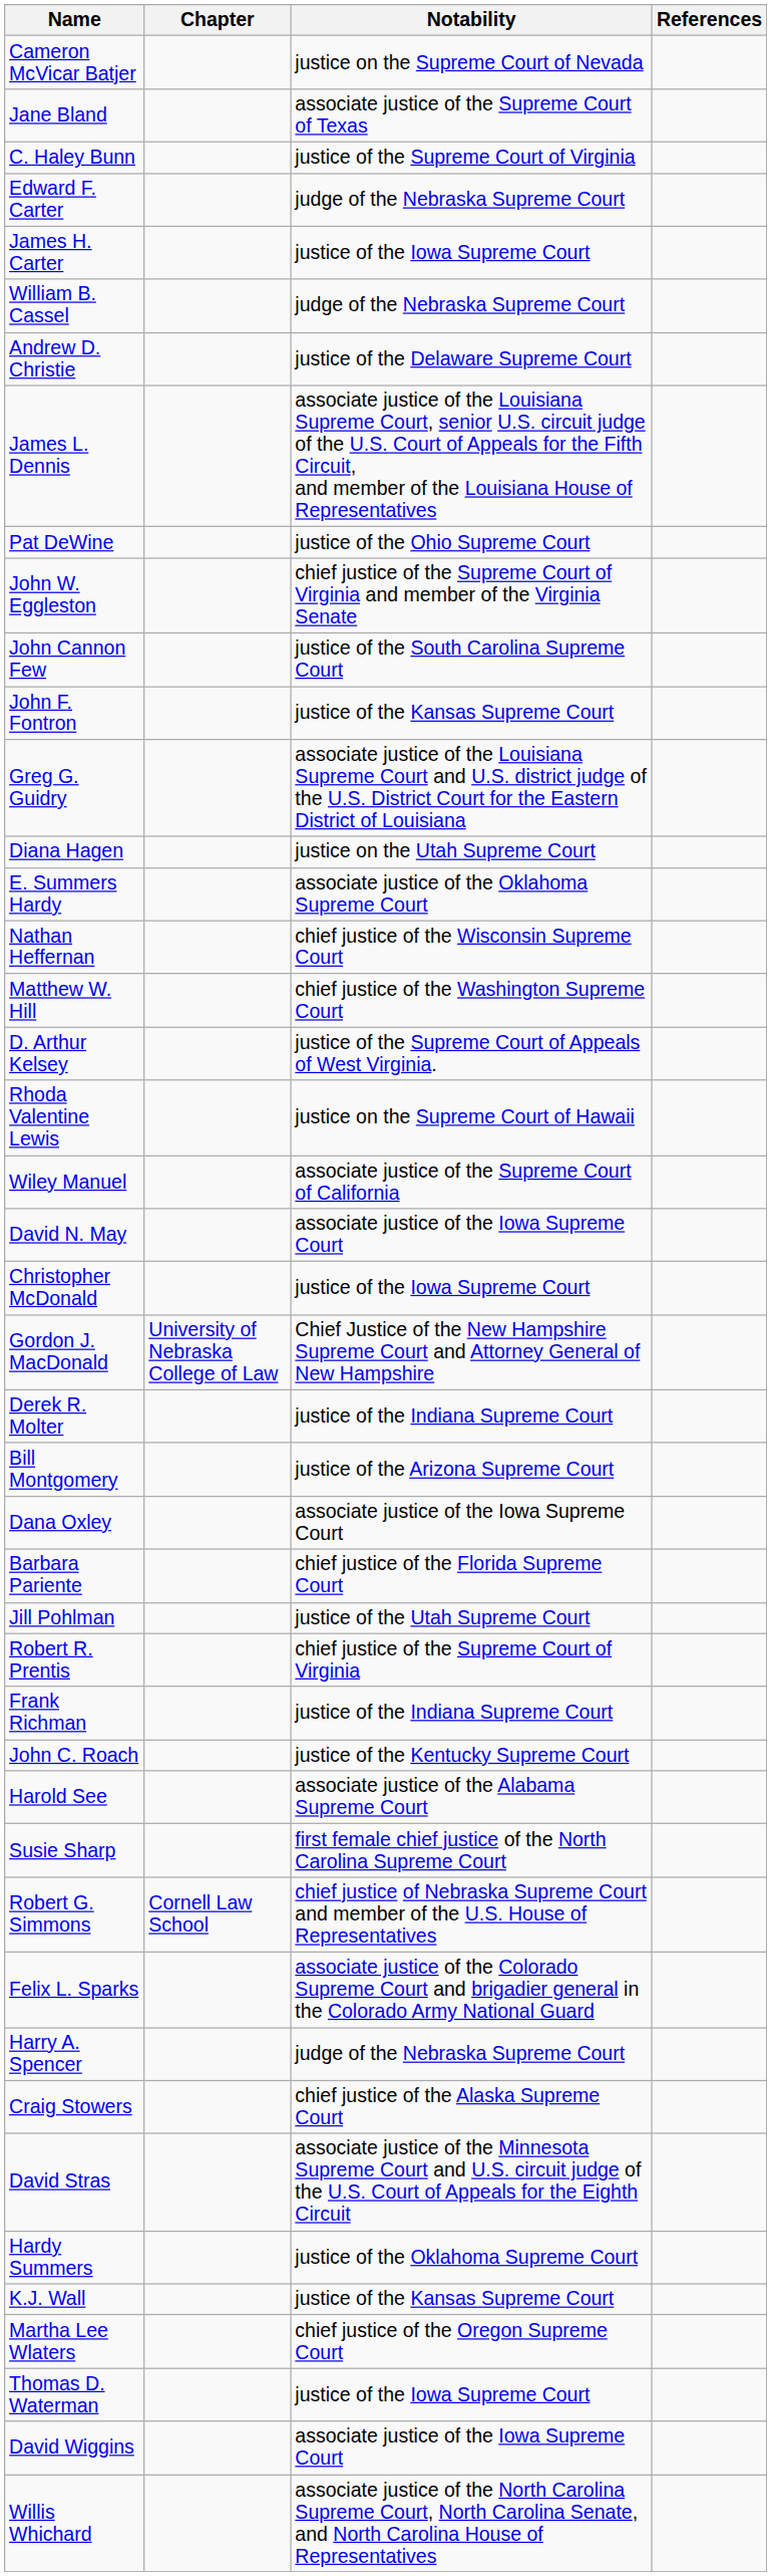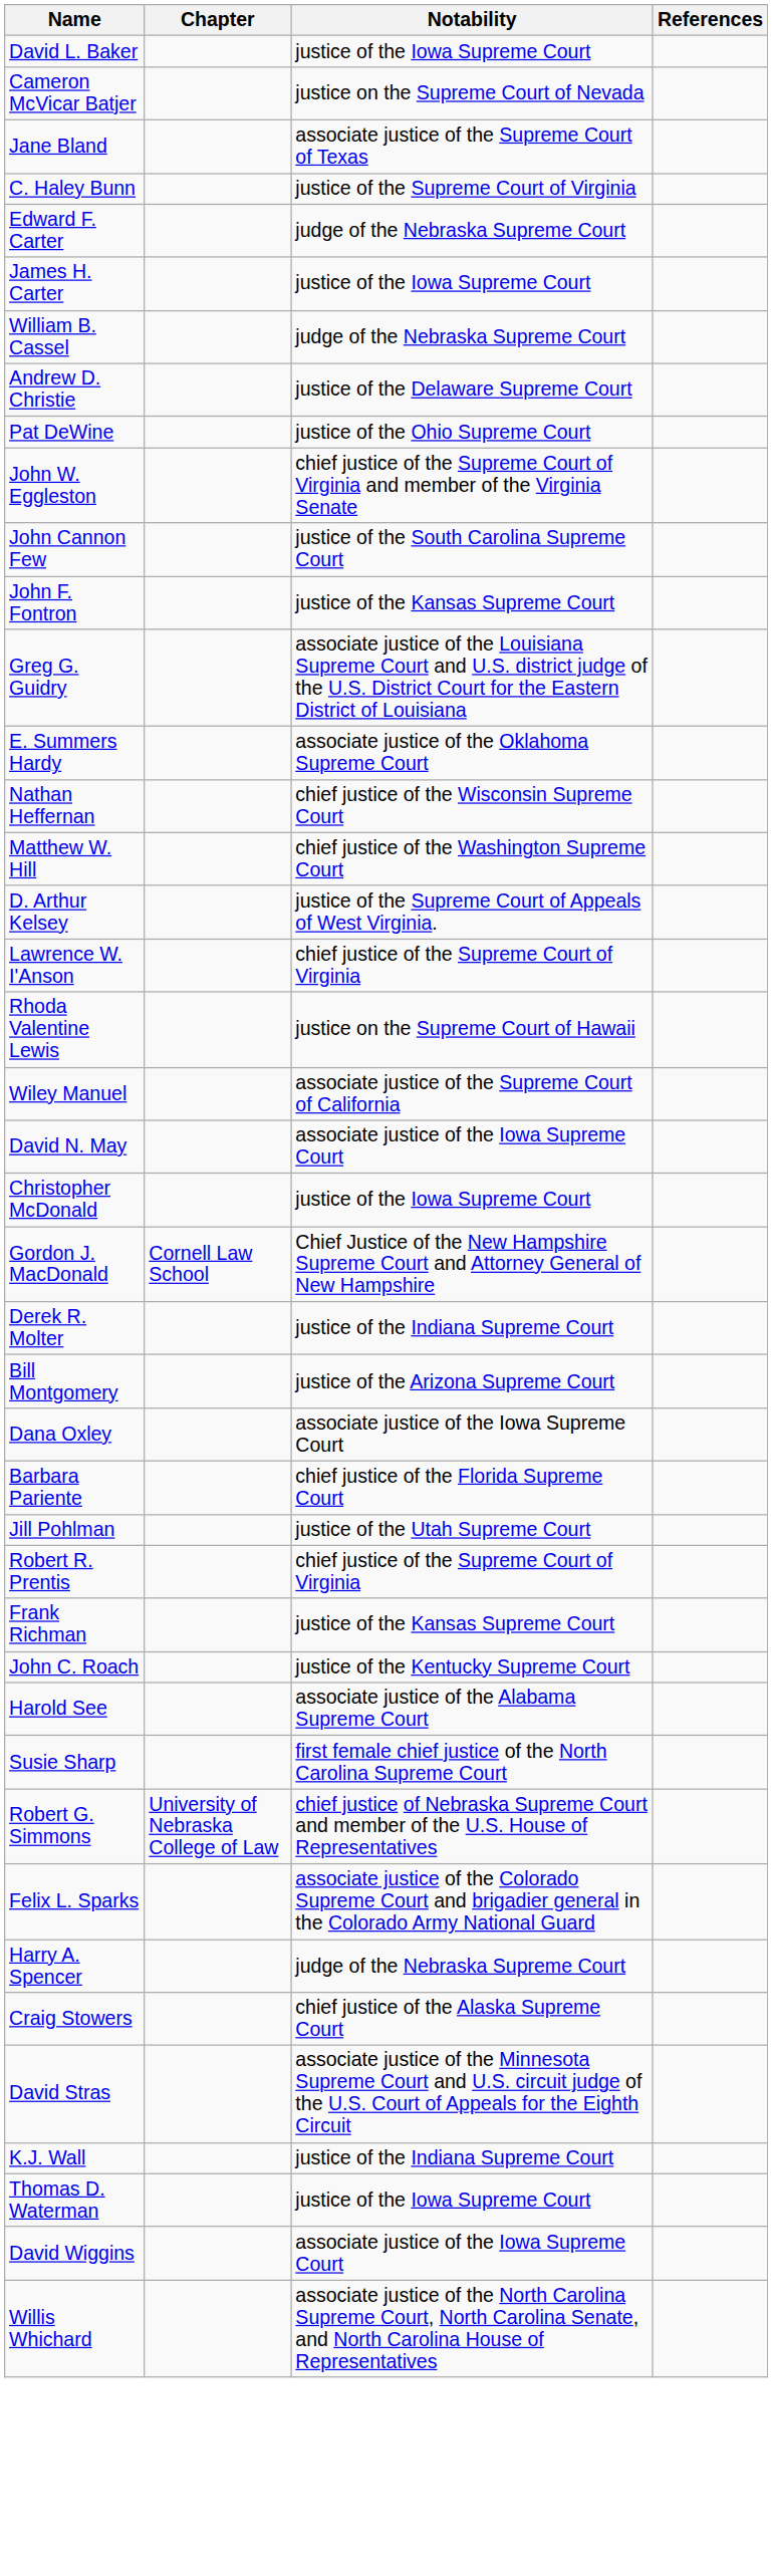+ row: David L. Baker | justice of the Iowa Supreme Court
- row: James L. Dennis | associate justice of the Louisiana Supreme Court, senior U.S. circuit judge of the U.S. Court of Appeals for the Fifth Circuit, and member of the Louisiana House of Representatives
- row: Diana Hagen | justice on the Utah Supreme Court
+ row: Lawrence W. I'Anson | chief justice of the Supreme Court of Virginia
Gordon J. MacDonald | Chapter: University of Nebraska College of Law -> Cornell Law School
Frank Richman | Notability: justice of the Indiana Supreme Court -> justice of the Kansas Supreme Court
Robert G. Simmons | Chapter: Cornell Law School -> University of Nebraska College of Law
- row: Hardy Summers | justice of the Oklahoma Supreme Court
K.J. Wall | Notability: justice of the Kansas Supreme Court -> justice of the Indiana Supreme Court
- row: Martha Lee Wlaters | chief justice of the Oregon Supreme Court
